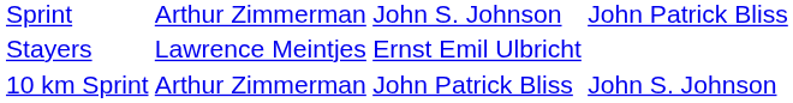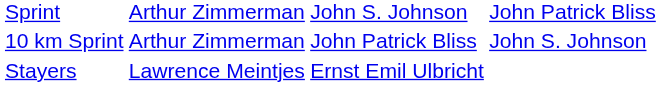rows swapped: Stayers <-> 10 km Sprint
